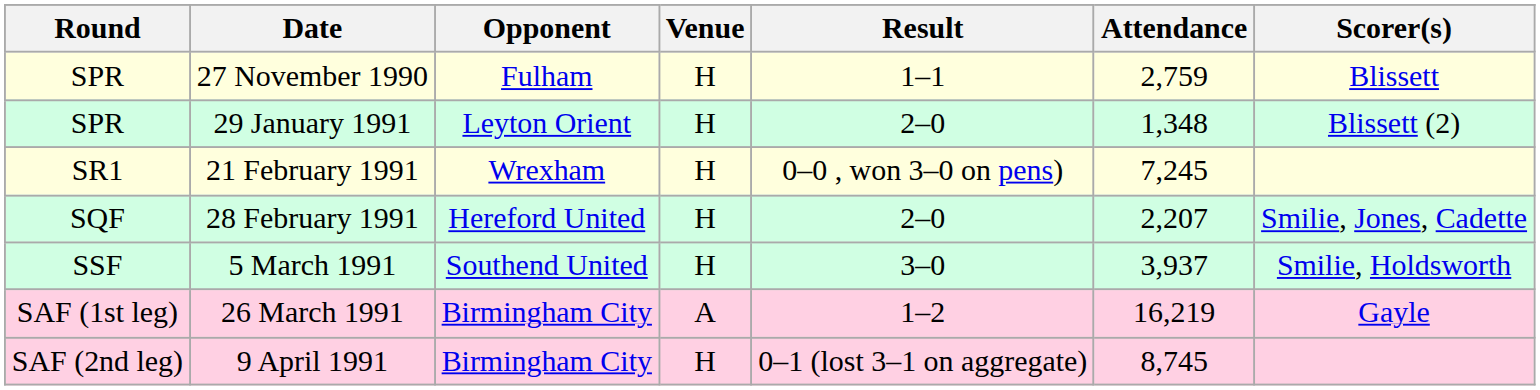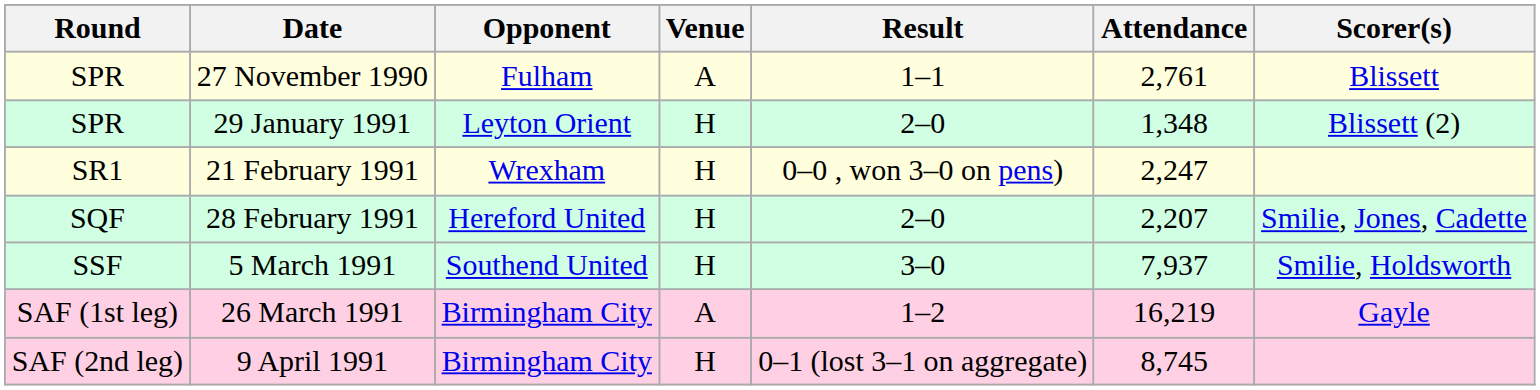27 November 1990 | Venue: H -> A
27 November 1990 | Attendance: 2,759 -> 2,761
21 February 1991 | Attendance: 7,245 -> 2,247
5 March 1991 | Attendance: 3,937 -> 7,937
